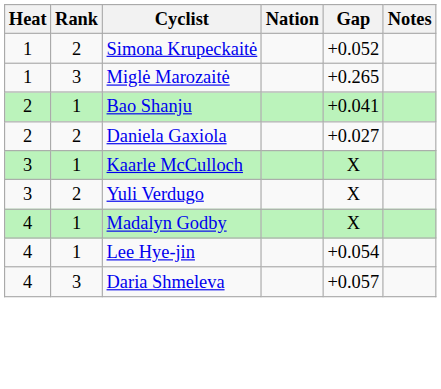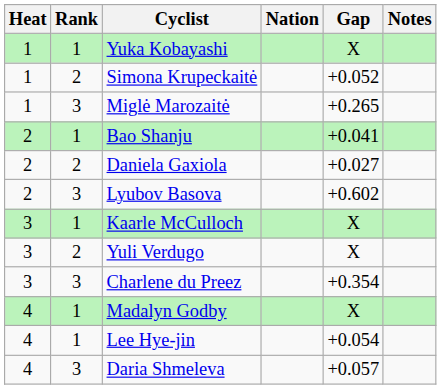+ row: 1 | 1 | Yuka Kobayashi | X
+ row: 2 | 3 | Lyubov Basova | +0.602
+ row: 3 | 3 | Charlene du Preez | +0.354
